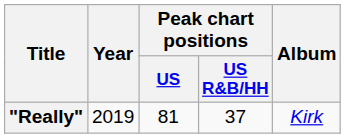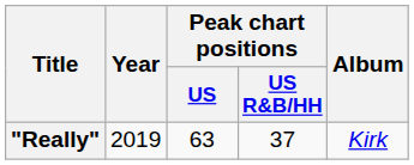"Really" | Peak chart positions / US: 81 -> 63
